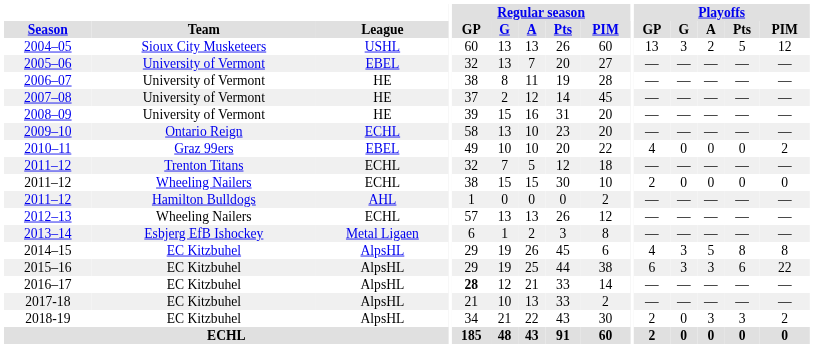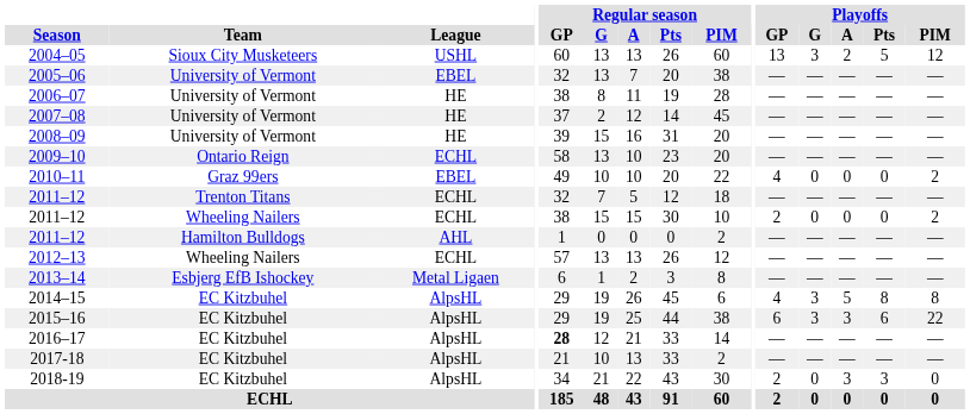2005–06 | Regular season / PIM: 27 -> 38
2011–12 / Wheeling Nailers | Playoffs / PIM: 0 -> 2
2018-19 | Playoffs / PIM: 2 -> 0
